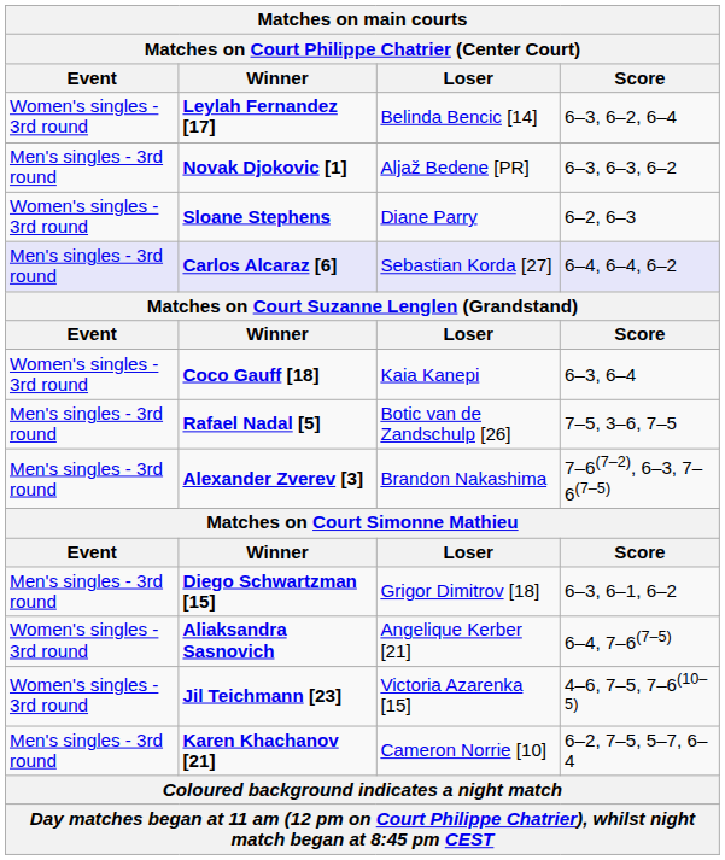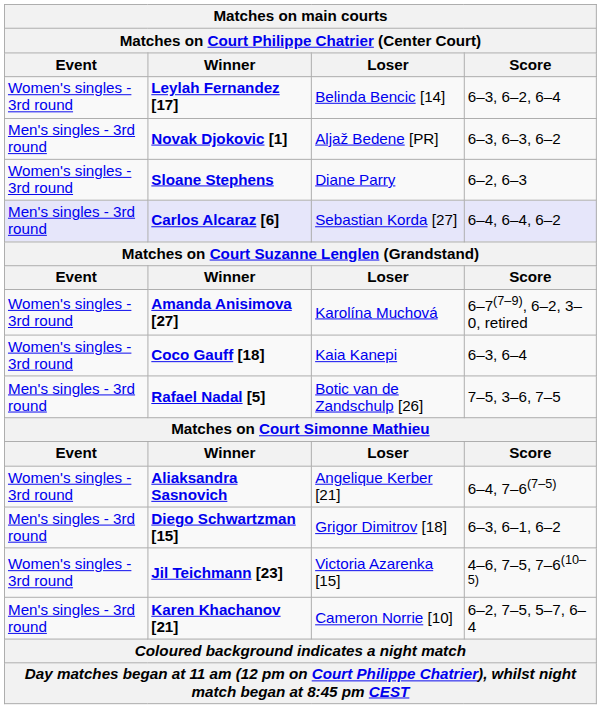+ row: Women's singles - 3rd round | Amanda Anisimova [27] | Karolína Muchová | 6–7(7–9), 6–2, 3–0, retired
- row: Men's singles - 3rd round | Alexander Zverev [3] | Brandon Nakashima | 7–6(7–2), 6–3, 7–6(7–5)
rows swapped: Diego Schwartzman [15] <-> Aliaksandra Sasnovich
